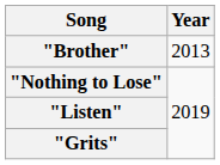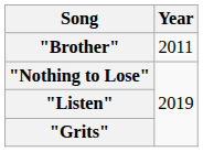"Brother" | Year: 2013 -> 2011
